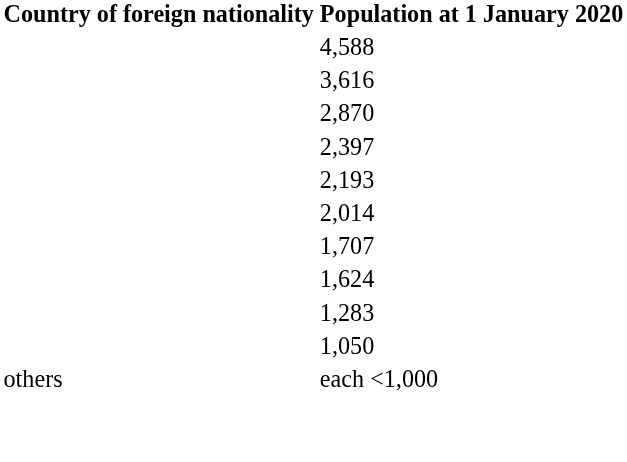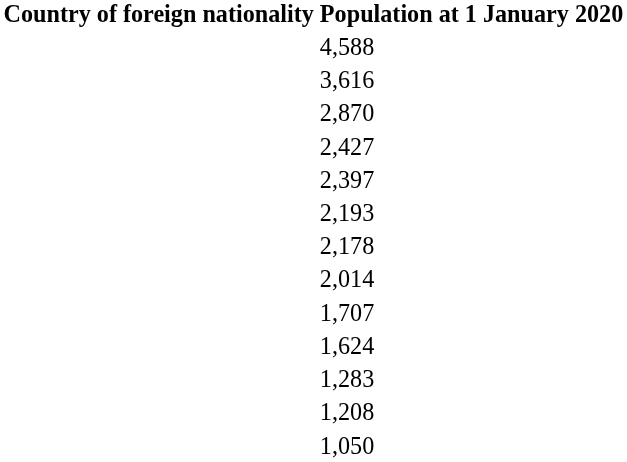+ row: 2,427
+ row: 2,178
+ row: 1,208
- row: others | each <1,000
